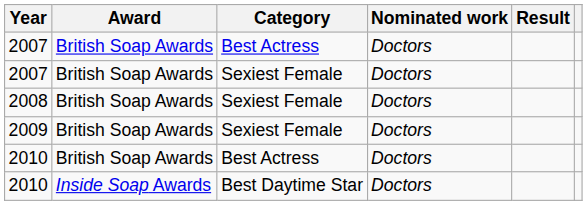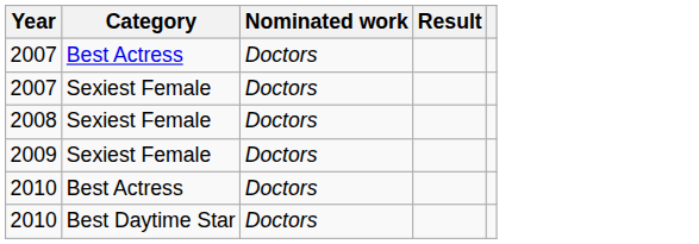- column: Award | British Soap Awards | British Soap Awards | British Soap Awards | British Soap Awards | British Soap Awards | Inside Soap Awards
